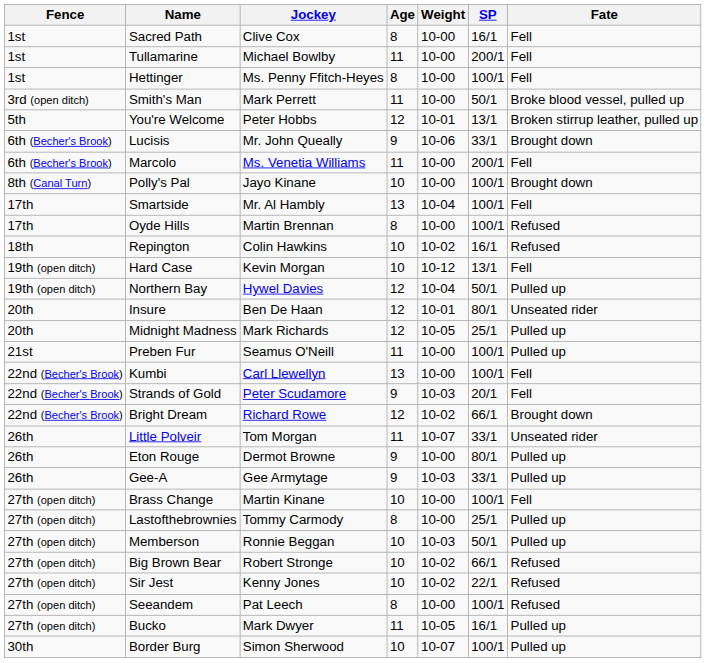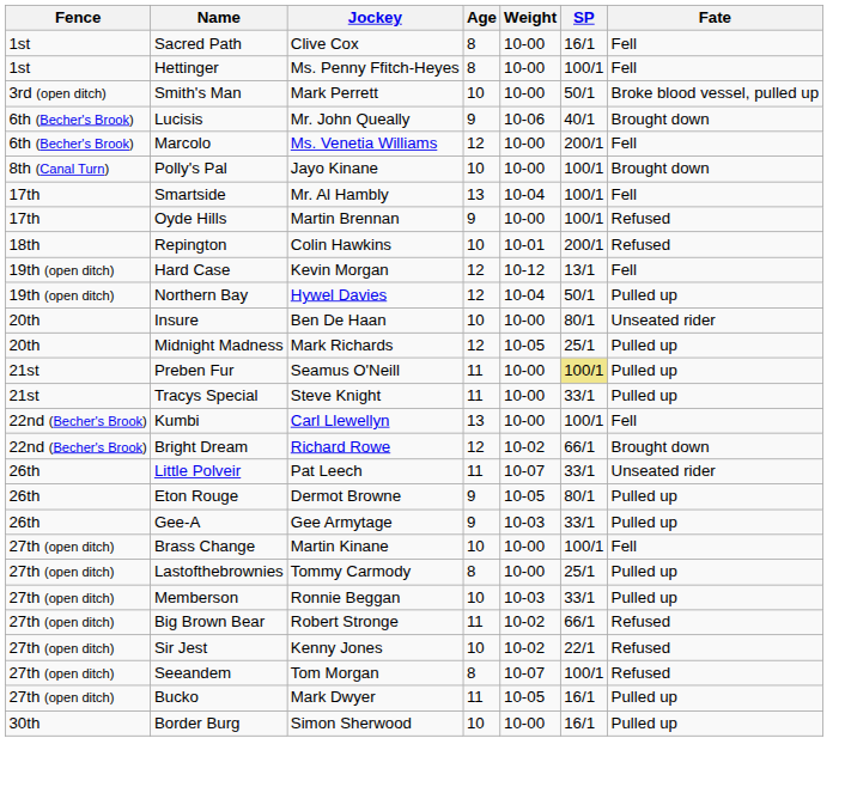- row: 1st | Tullamarine | Michael Bowlby | 11 | 10-00 | 200/1 | Fell
Smith's Man | Age: 11 -> 10
- row: 5th | You're Welcome | Peter Hobbs | 12 | 10-01 | 13/1 | Broken stirrup leather, pulled up
Lucisis | SP: 33/1 -> 40/1
Marcolo | Age: 11 -> 12
Oyde Hills | Age: 8 -> 9
Repington | Weight: 10-02 -> 10-01
Repington | SP: 16/1 -> 200/1
Hard Case | Age: 10 -> 12
Insure | Age: 12 -> 10
Insure | Weight: 10-01 -> 10-00
Preben Fur | SP: no background -> khaki background
+ row: 21st | Tracys Special | Steve Knight | 11 | 10-00 | 33/1 | Pulled up
- row: 22nd (Becher's Brook) | Strands of Gold | Peter Scudamore | 9 | 10-03 | 20/1 | Fell
Little Polveir | Jockey: Tom Morgan -> Pat Leech
Eton Rouge | Weight: 10-00 -> 10-05
Memberson | SP: 50/1 -> 33/1
Big Brown Bear | Age: 10 -> 11
Seeandem | Jockey: Pat Leech -> Tom Morgan
Seeandem | Weight: 10-00 -> 10-07
Border Burg | Weight: 10-07 -> 10-00
Border Burg | SP: 100/1 -> 16/1
